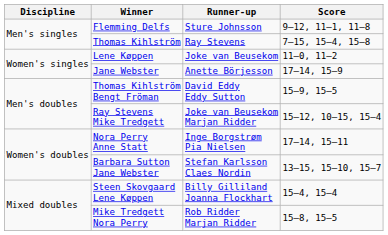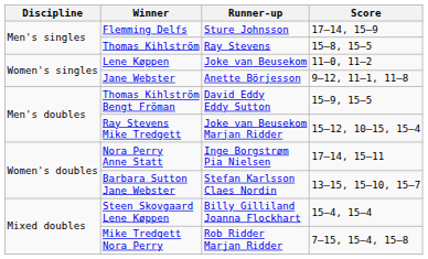Flemming Delfs | Score: 9–12, 11–1, 11–8 -> 17–14, 15–9
Thomas Kihlström | Score: 7–15, 15–4, 15–8 -> 15–8, 15–5
Jane Webster | Score: 17–14, 15–9 -> 9–12, 11–1, 11–8
Mike Tredgett Nora Perry | Score: 15–8, 15–5 -> 7–15, 15–4, 15–8
